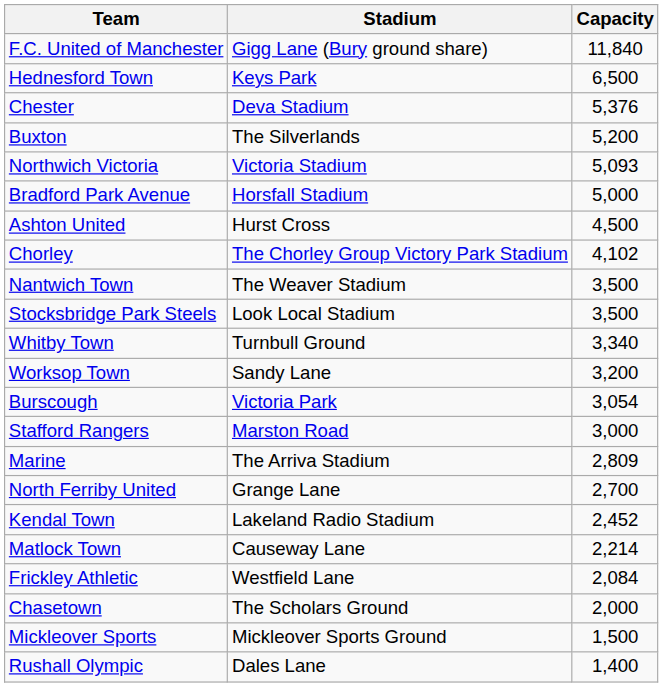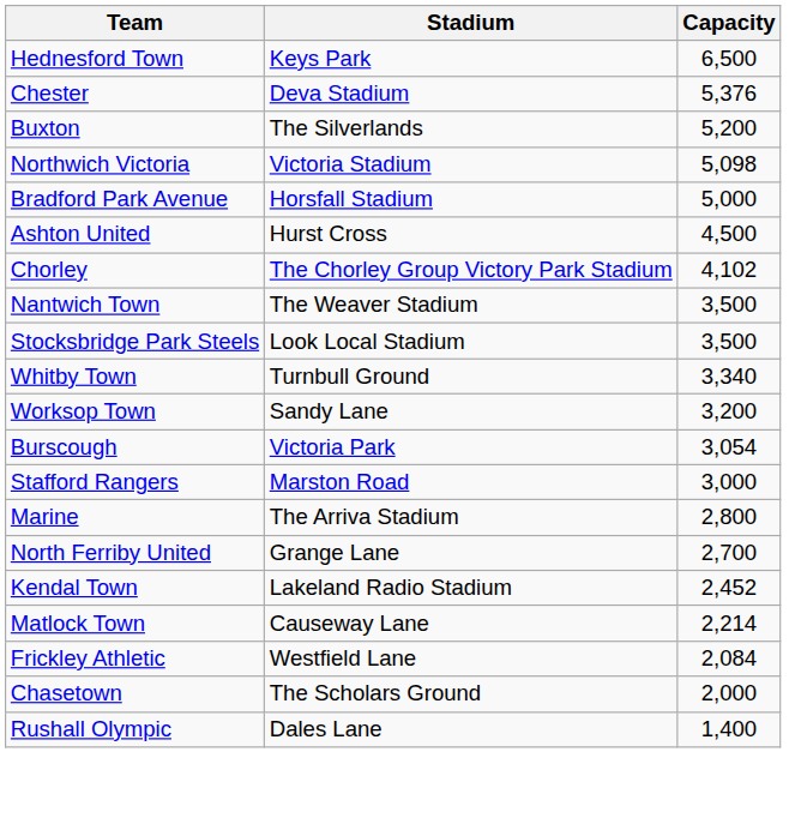- row: F.C. United of Manchester | Gigg Lane (Bury ground share) | 11,840
Northwich Victoria | Capacity: 5,093 -> 5,098
Marine | Capacity: 2,809 -> 2,800
- row: Mickleover Sports | Mickleover Sports Ground | 1,500
